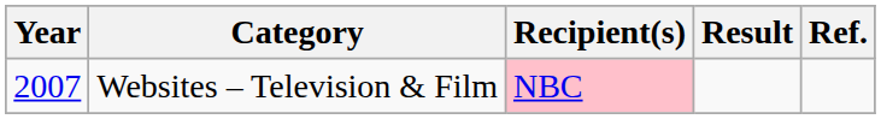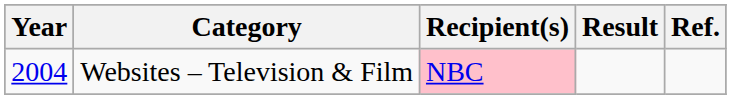Websites – Television & Film | Year: 2007 -> 2004
